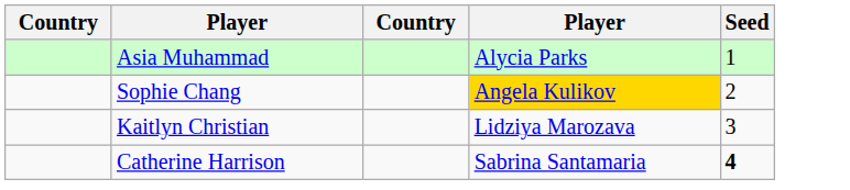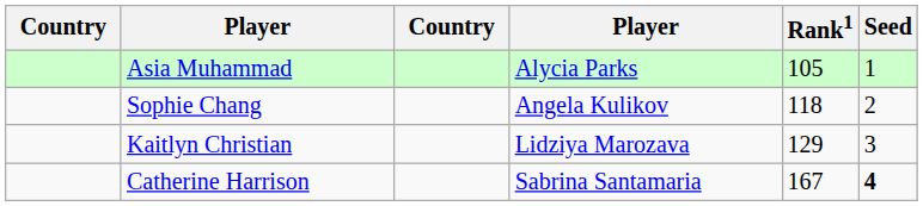+ column: Rank1 | 105 | 118 | 129 | 167
Sophie Chang | column 4: gold background -> no background
